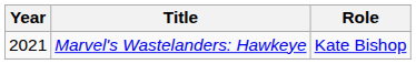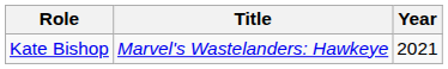columns swapped: Year <-> Role
